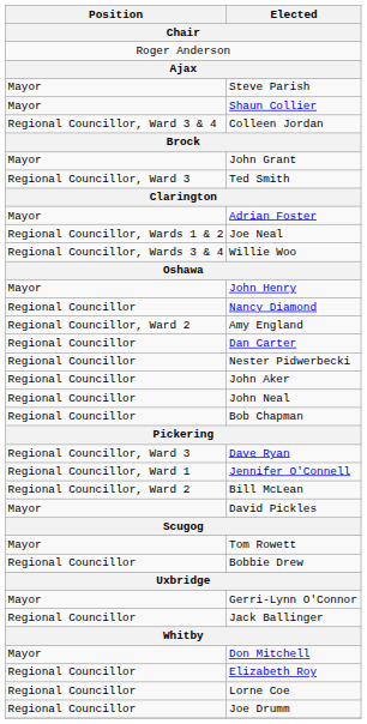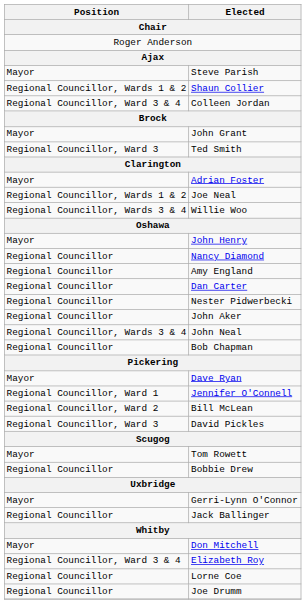Shaun Collier | Position: Mayor -> Regional Councillor, Wards 1 & 2
Amy England | Position: Regional Councillor, Ward 2 -> Regional Councillor
John Neal | Position: Regional Councillor -> Regional Councillor, Wards 3 & 4
Dave Ryan | Position: Regional Councillor, Ward 3 -> Mayor
David Pickles | Position: Mayor -> Regional Councillor, Ward 3
Elizabeth Roy | Position: Regional Councillor -> Regional Councillor, Ward 3 & 4
